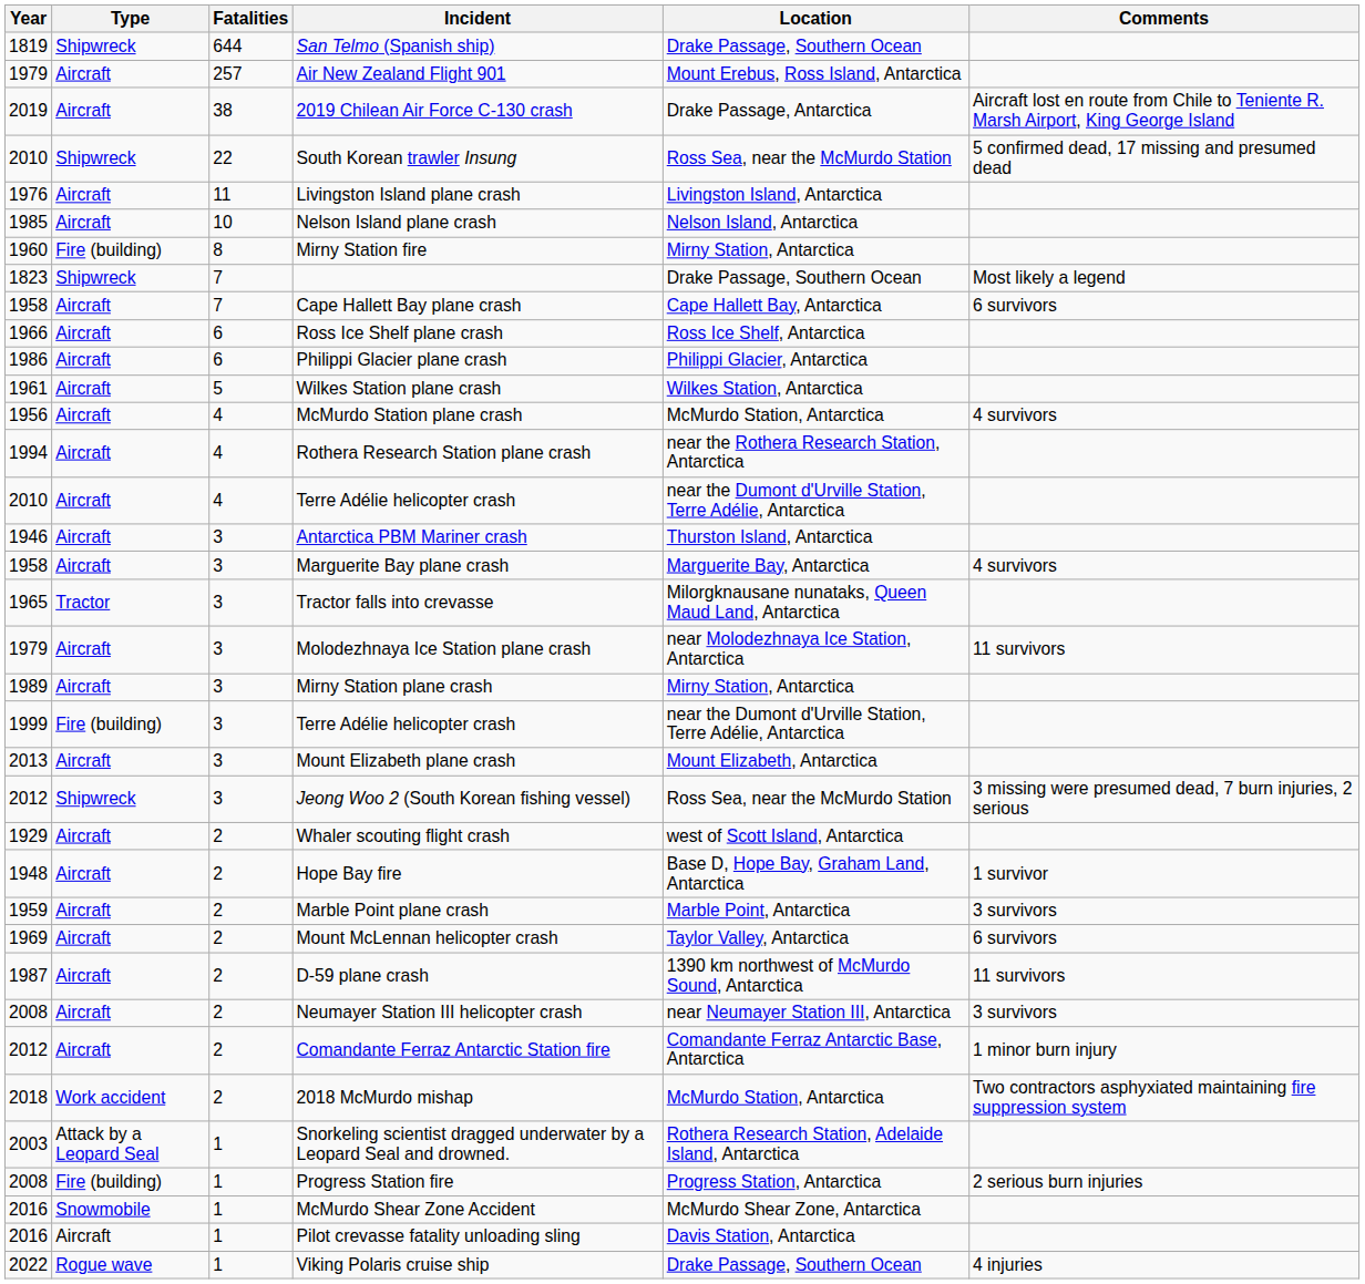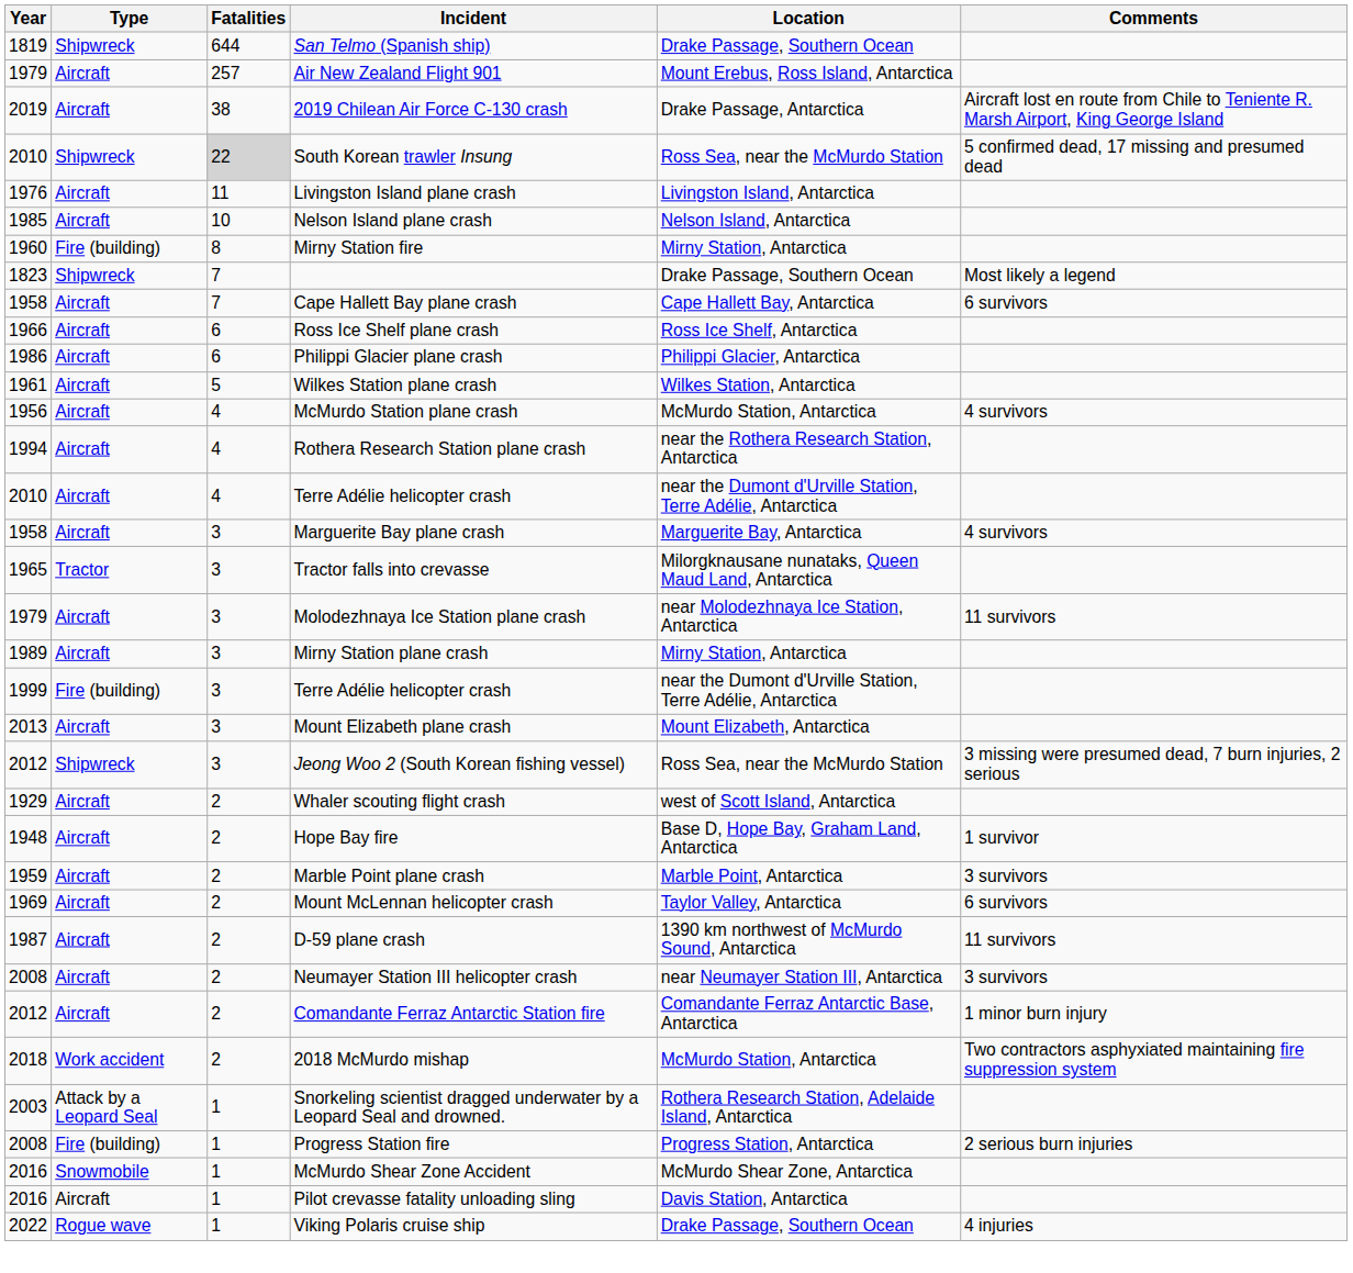South Korean trawler Insung | Fatalities: no background -> lightgrey background
- row: 1946 | Aircraft | 3 | Antarctica PBM Mariner crash | Thurston Island, Antarctica
